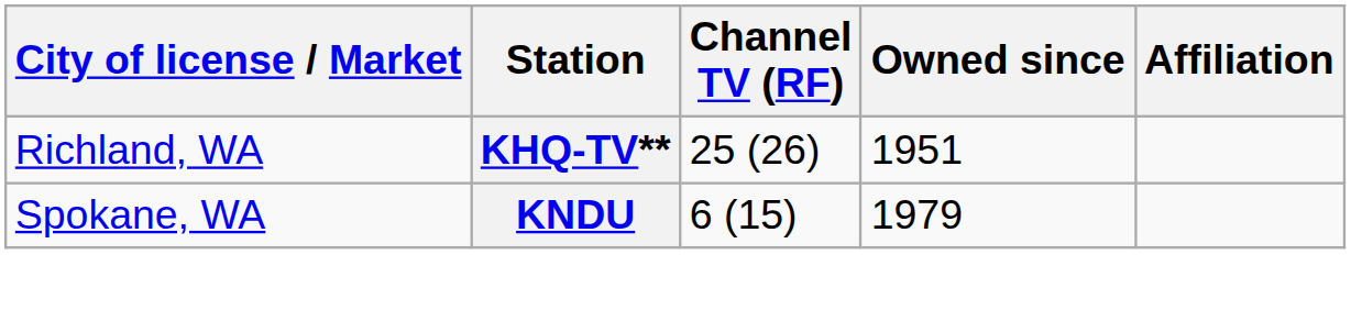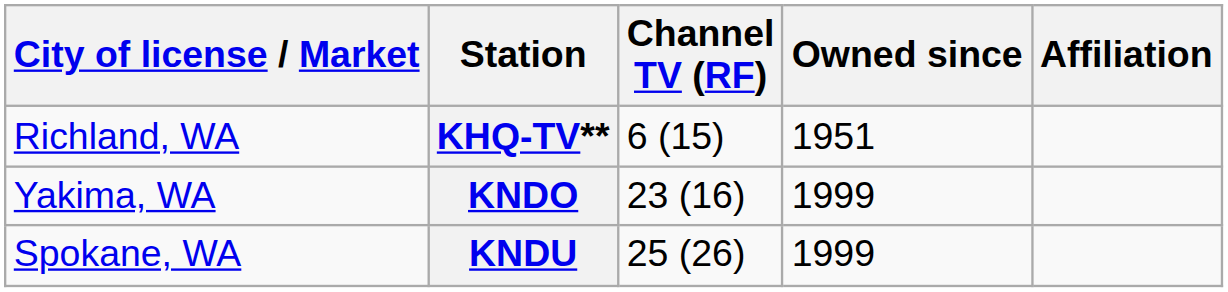KHQ-TV** | Channel TV (RF): 25 (26) -> 6 (15)
+ row: Yakima, WA | KNDO | 23 (16) | 1999
KNDU | Channel TV (RF): 6 (15) -> 25 (26)
KNDU | Owned since: 1979 -> 1999
